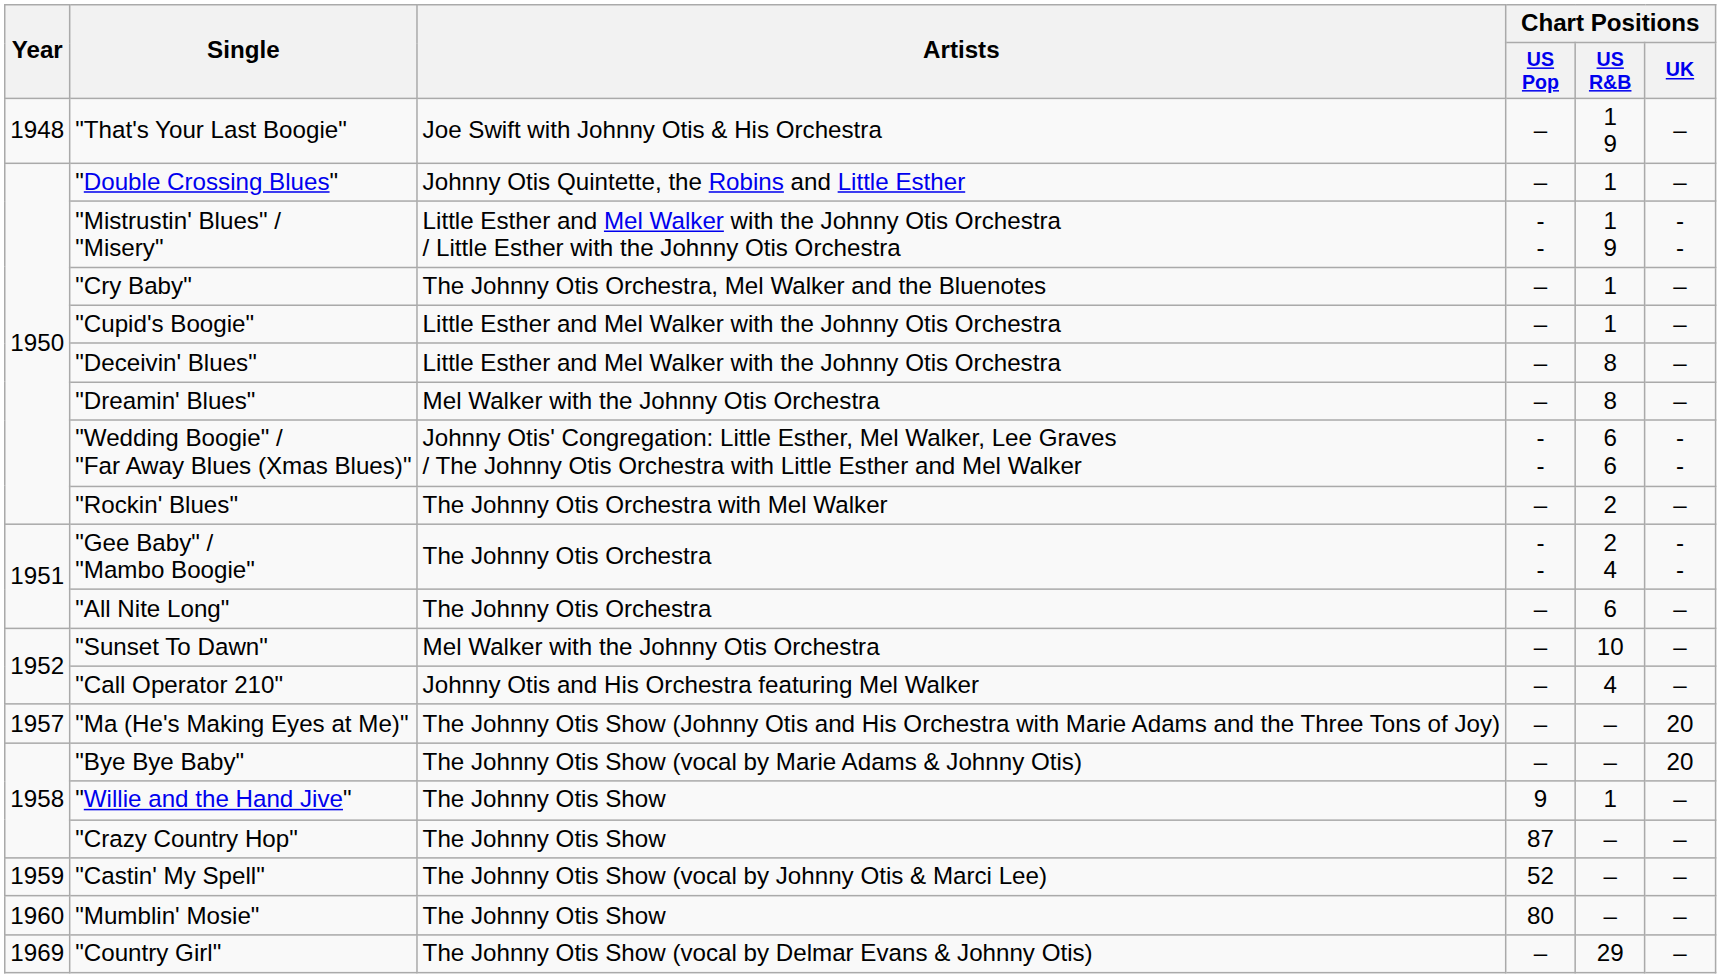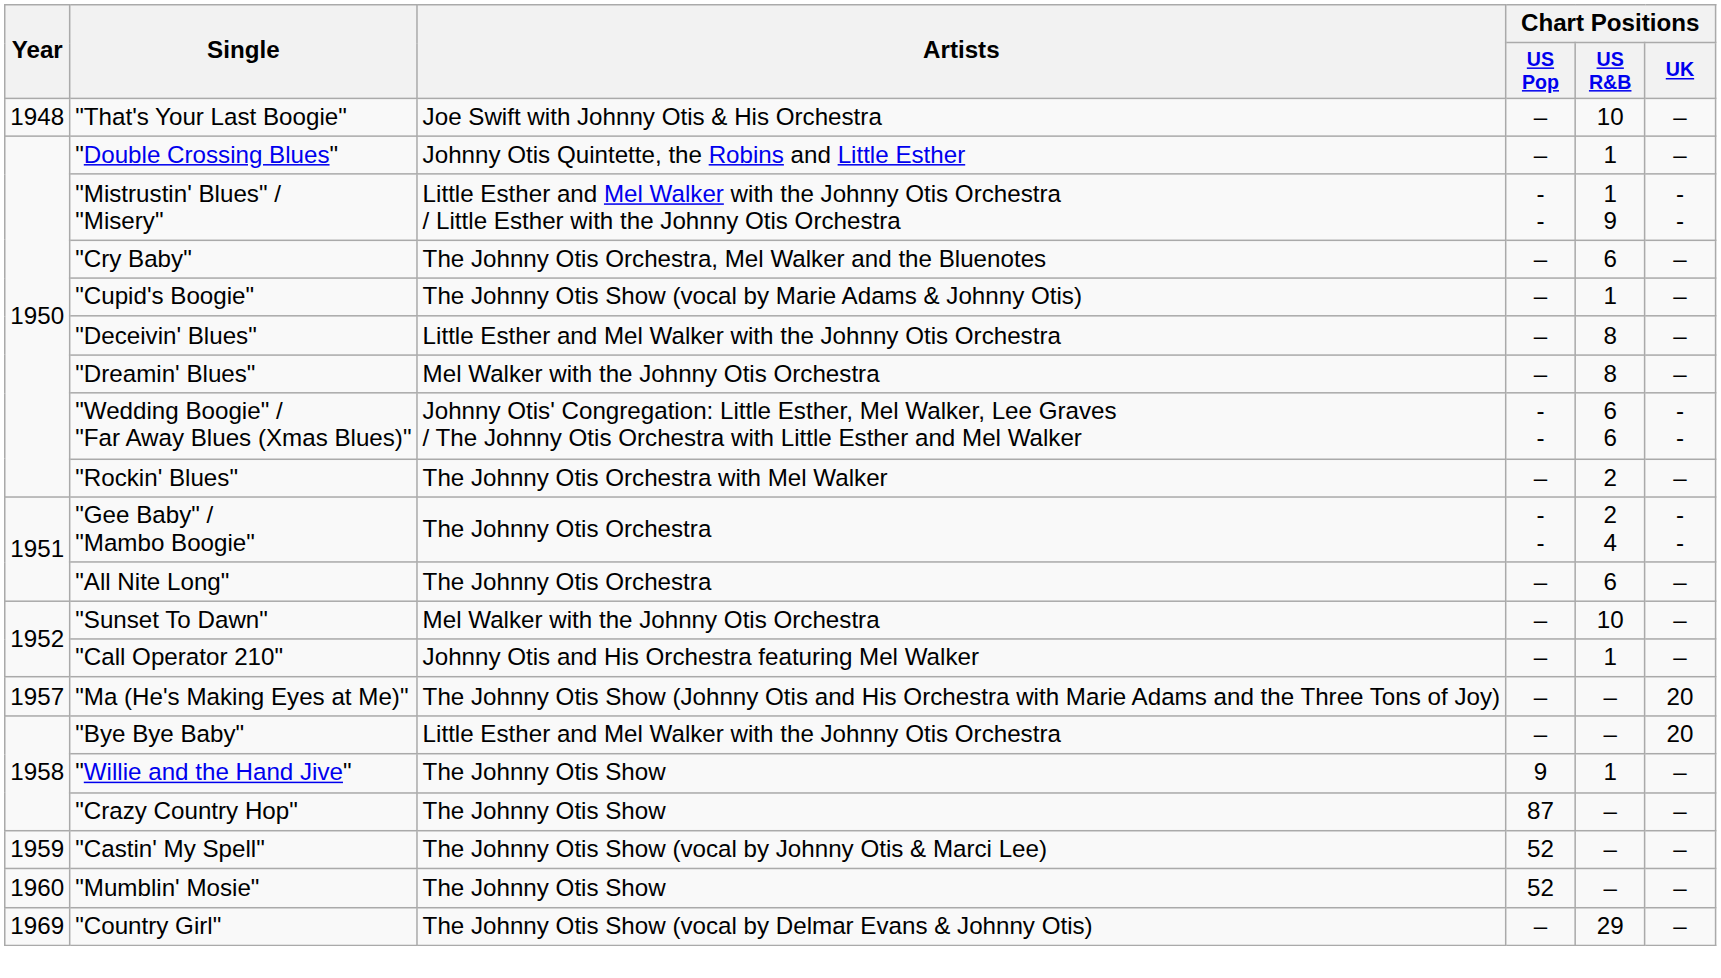"That's Your Last Boogie" | Chart Positions / US R&B: 1 9 -> 10
"Cry Baby" | Chart Positions / US R&B: 1 -> 6
"Cupid's Boogie" | Artists: Little Esther and Mel Walker with the Johnny Otis Orchestra -> The Johnny Otis Show (vocal by Marie Adams & Johnny Otis)
"Call Operator 210" | Chart Positions / US R&B: 4 -> 1
"Bye Bye Baby" | Artists: The Johnny Otis Show (vocal by Marie Adams & Johnny Otis) -> Little Esther and Mel Walker with the Johnny Otis Orchestra
"Mumblin' Mosie" | Chart Positions / US Pop: 80 -> 52
